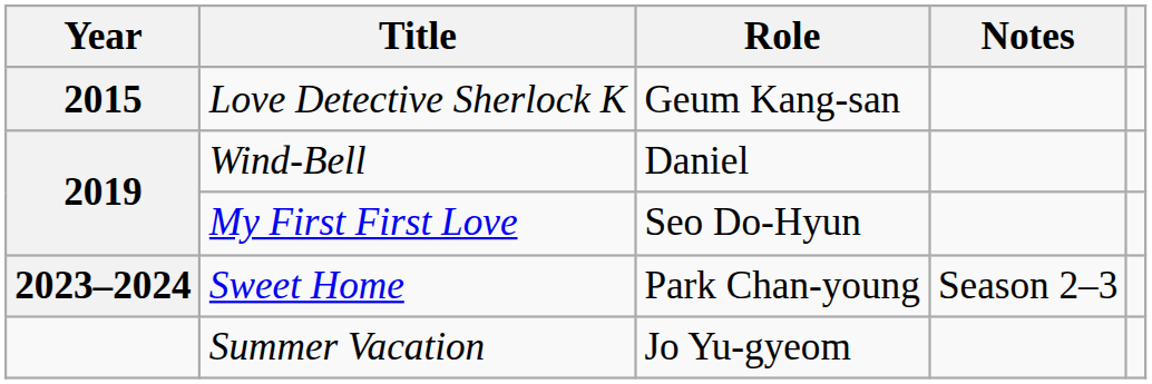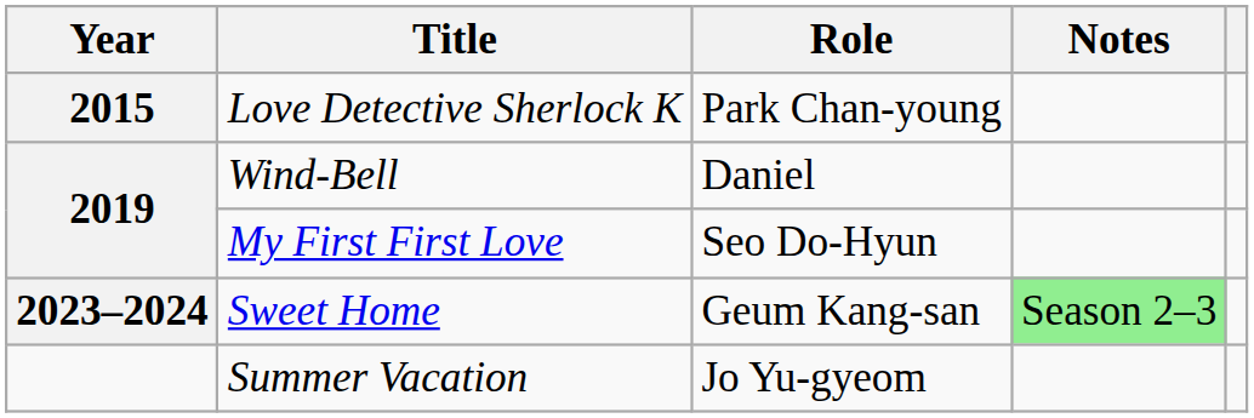Love Detective Sherlock K | Role: Geum Kang-san -> Park Chan-young
Sweet Home | Role: Park Chan-young -> Geum Kang-san
Sweet Home | Notes: no background -> lightgreen background
